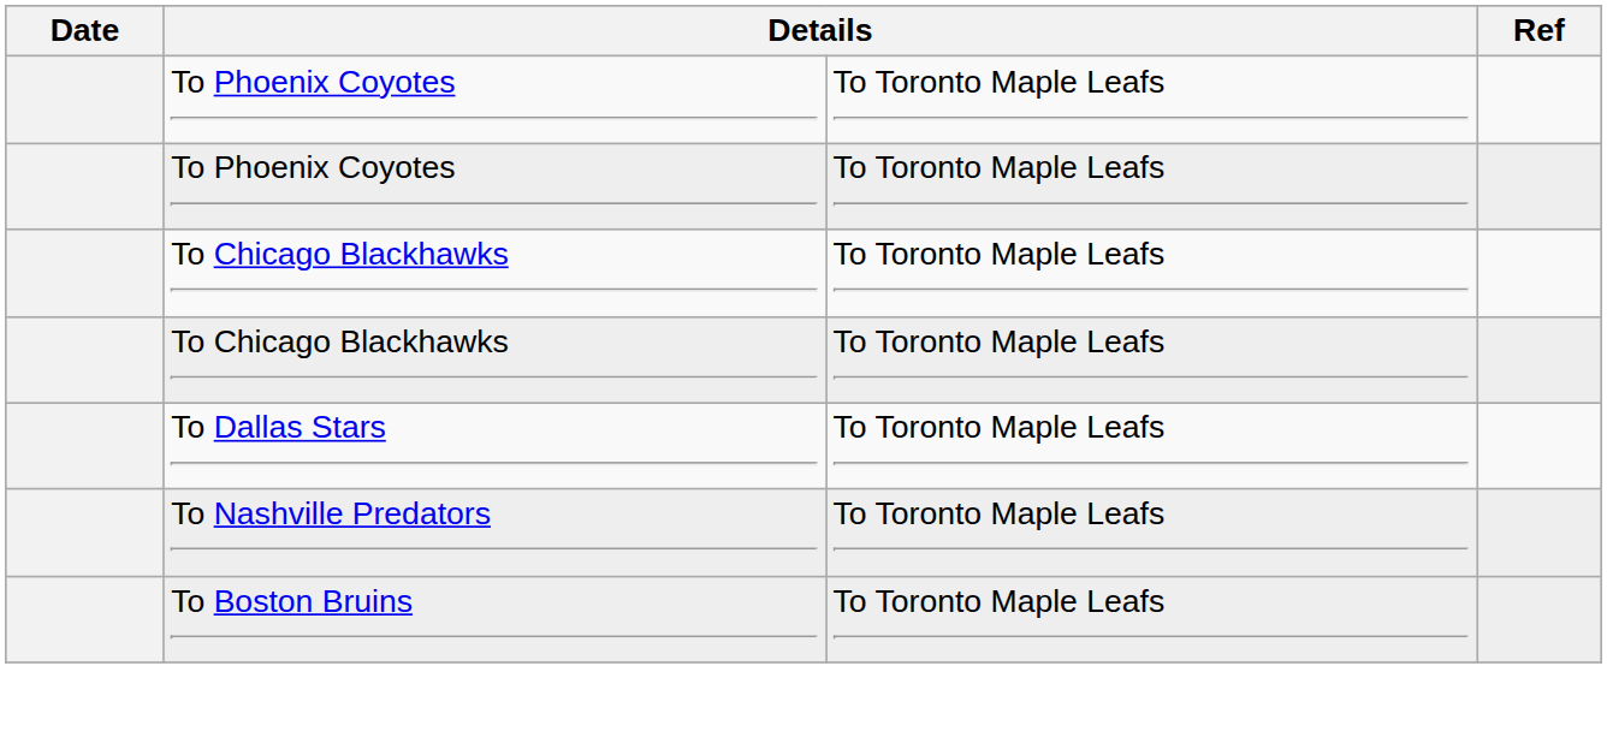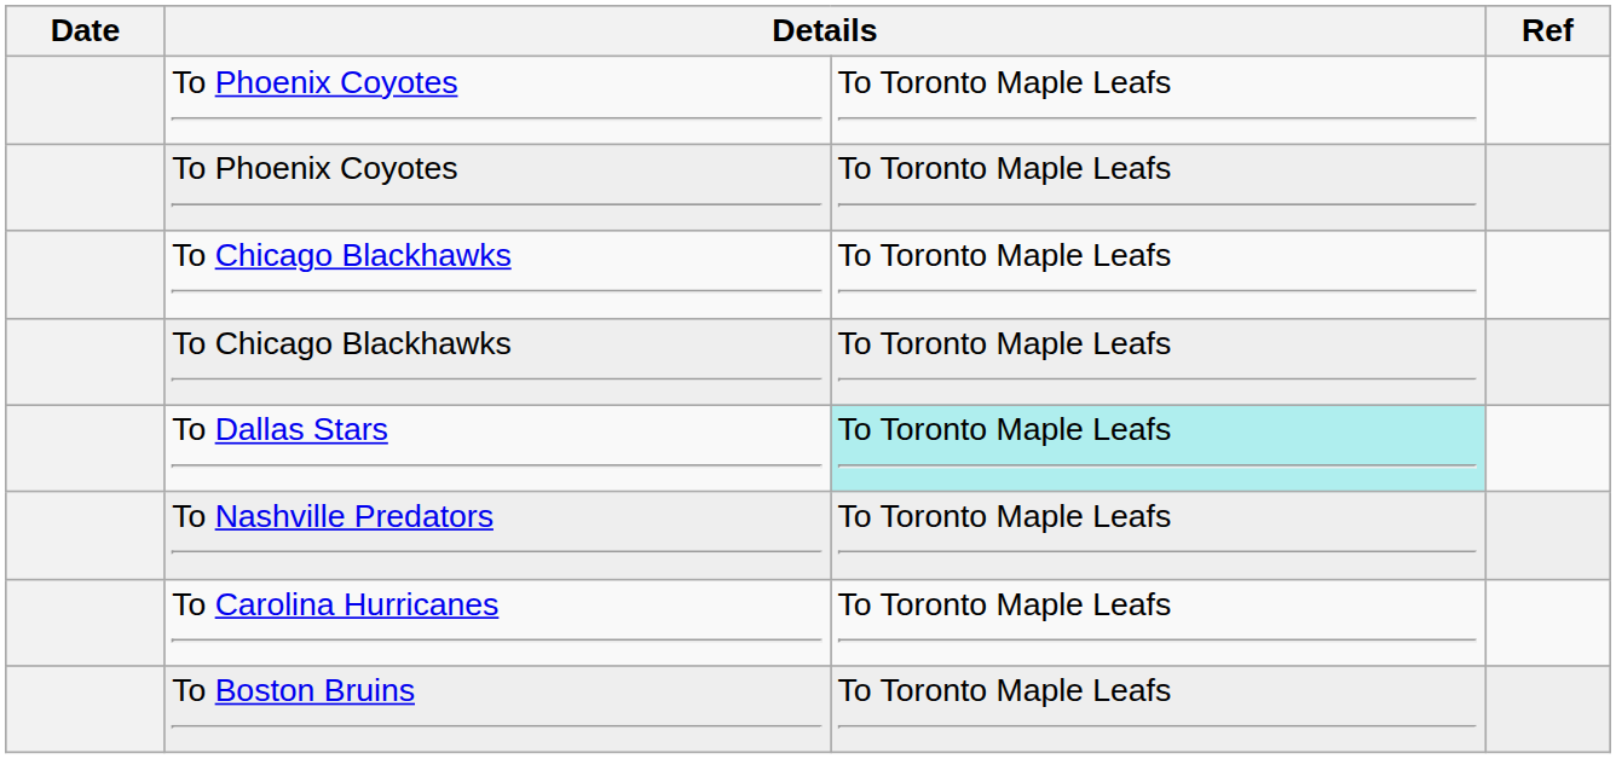To Dallas Stars | column 3: no background -> paleturquoise background
+ row: To Carolina Hurricanes | To Toronto Maple Leafs
